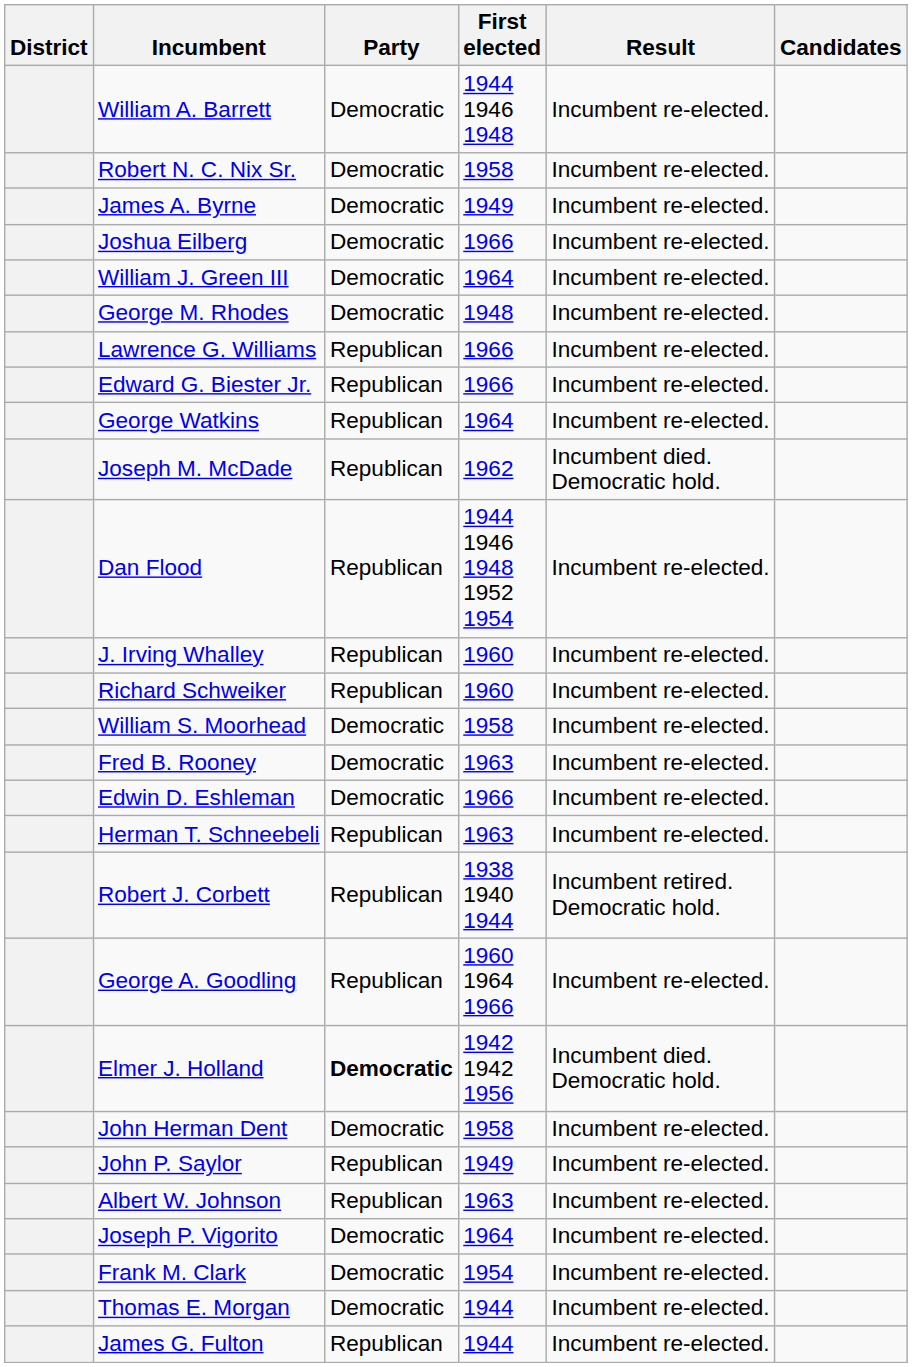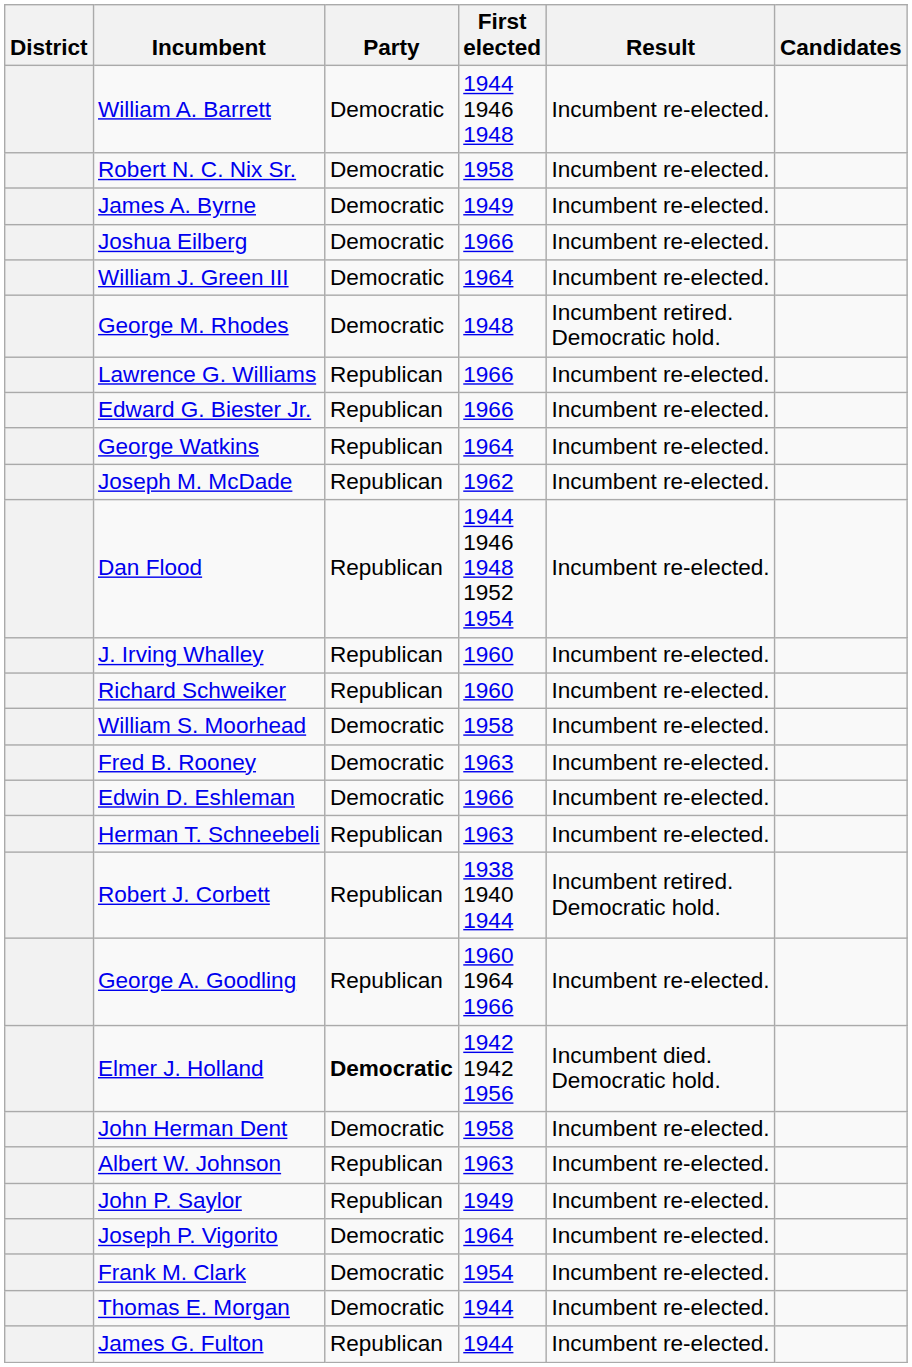George M. Rhodes | Result: Incumbent re-elected. -> Incumbent retired. Democratic hold.
Joseph M. McDade | Result: Incumbent died. Democratic hold. -> Incumbent re-elected.
rows swapped: John P. Saylor <-> Albert W. Johnson
